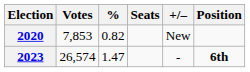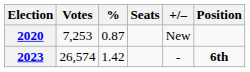2020 | Votes: 7,853 -> 7,253
2020 | %: 0.82 -> 0.87
2023 | %: 1.47 -> 1.42
